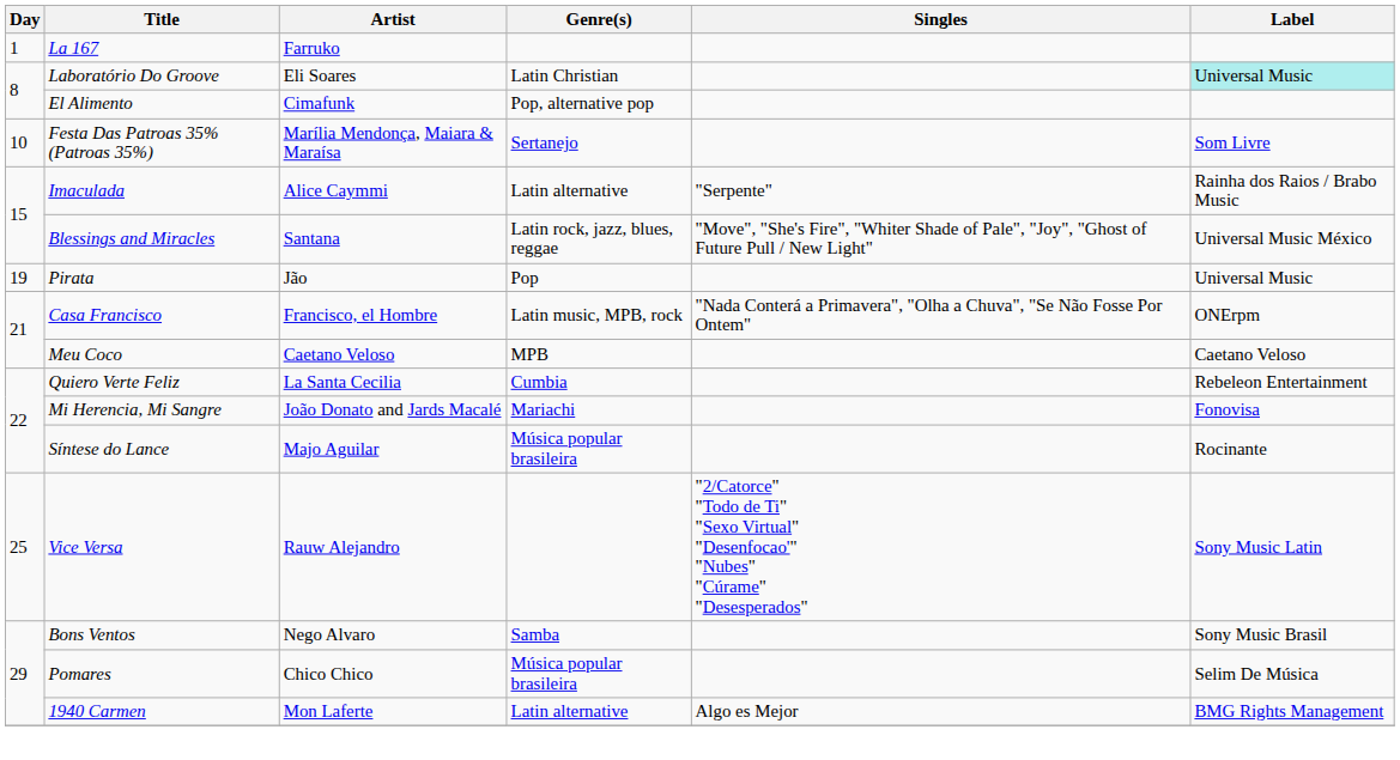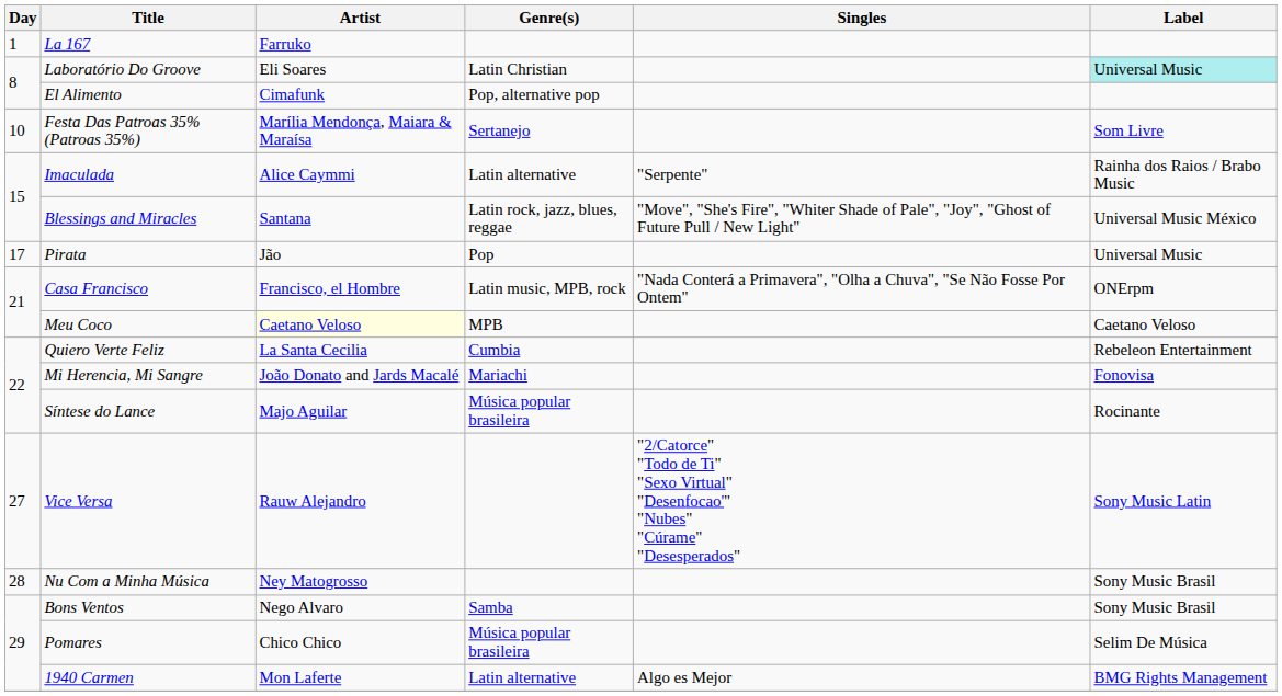Pirata | Day: 19 -> 17
Meu Coco | Artist: no background -> lightyellow background
Vice Versa | Day: 25 -> 27
+ row: 28 | Nu Com a Minha Música | Ney Matogrosso | Sony Music Brasil
